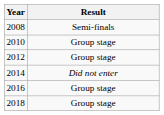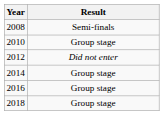2012 | Result: Group stage -> Did not enter
2014 | Result: Did not enter -> Group stage
